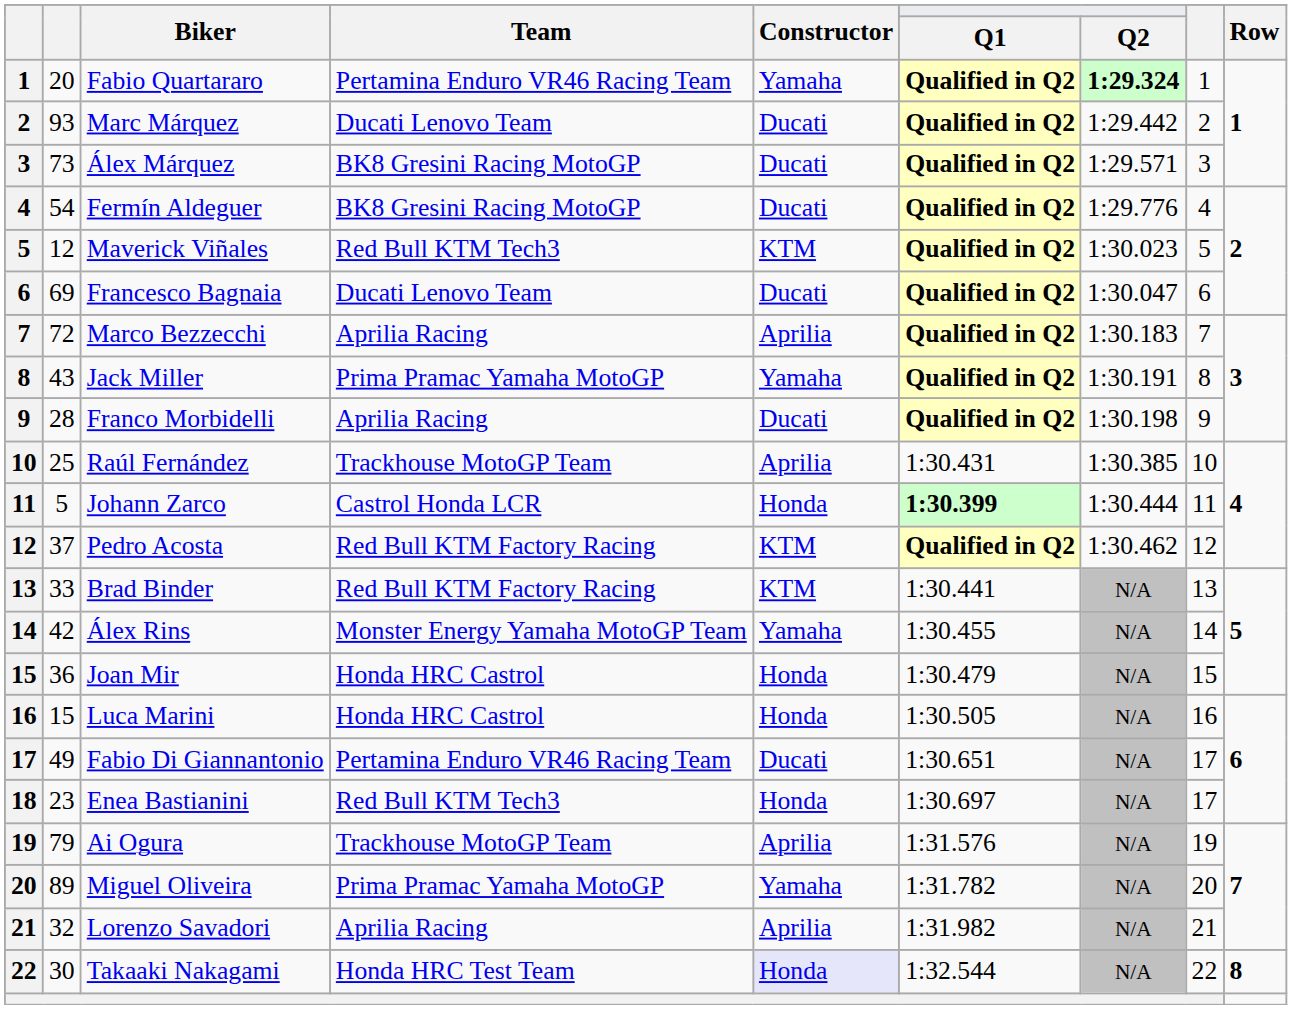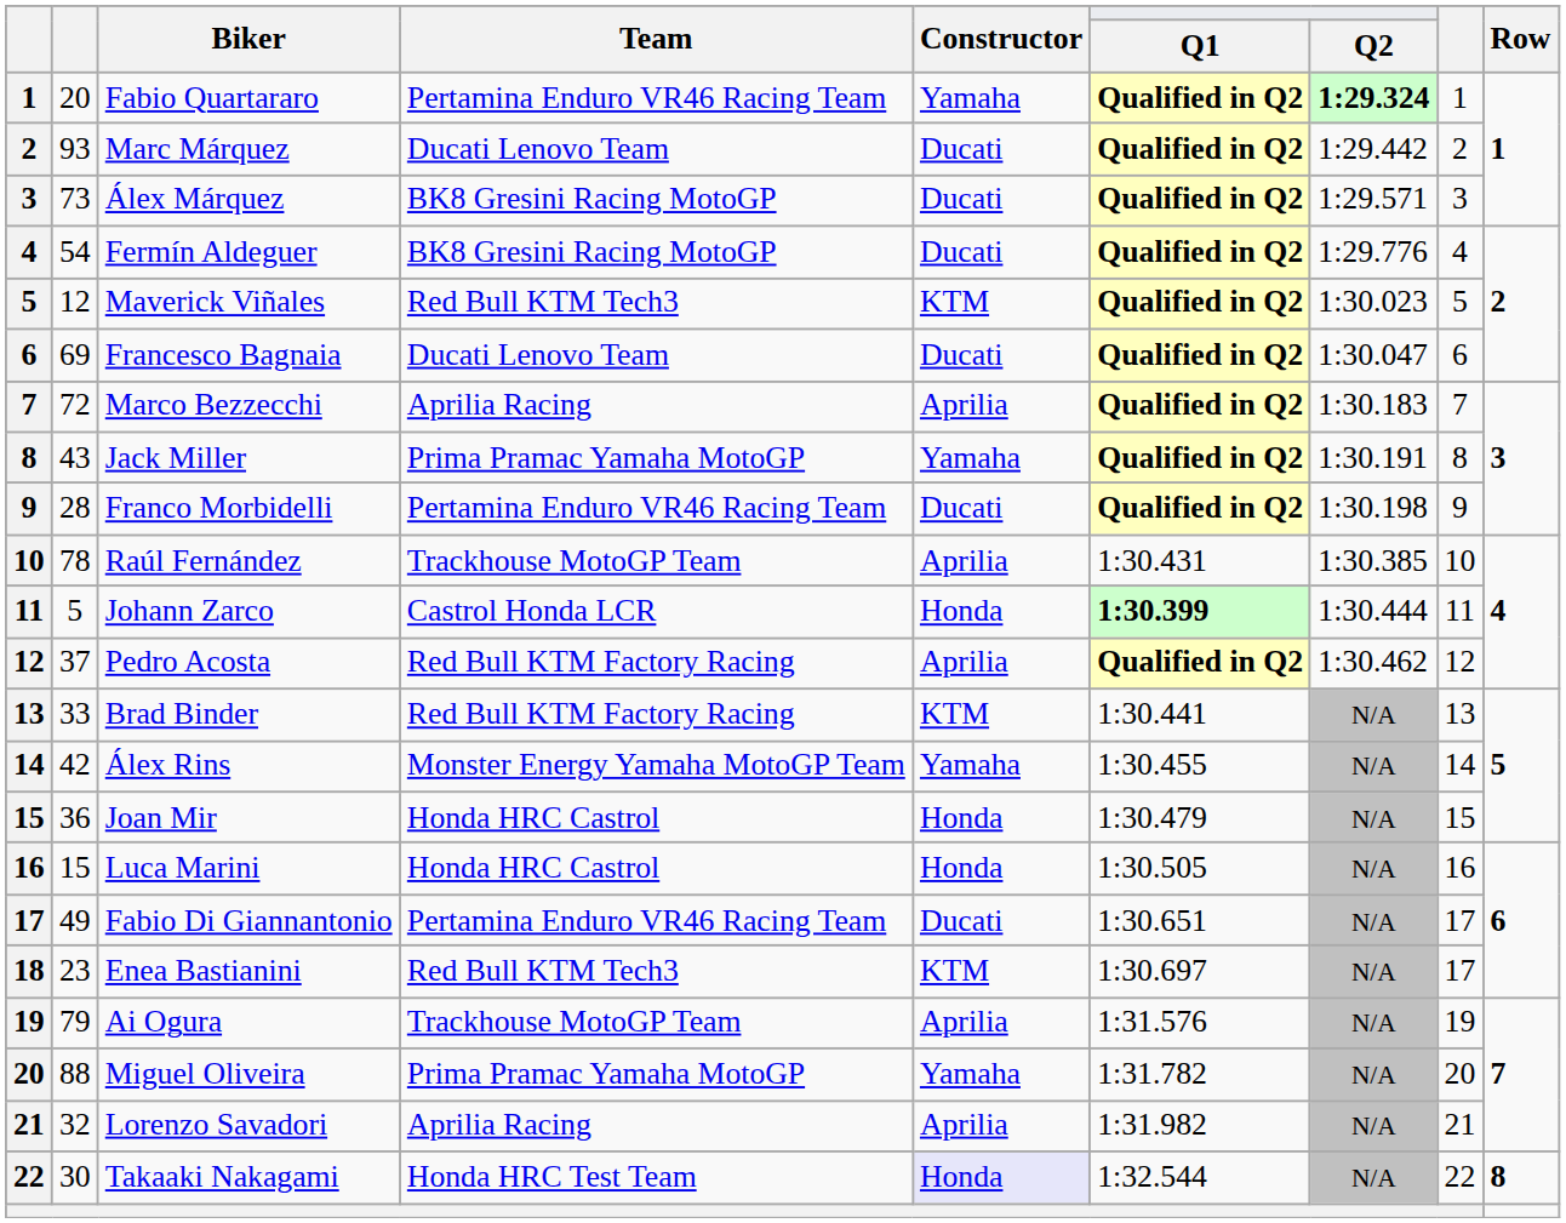Franco Morbidelli | Team: Aprilia Racing -> Pertamina Enduro VR46 Racing Team
Raúl Fernández | column 2: 25 -> 78
Pedro Acosta | Constructor: KTM -> Aprilia
Enea Bastianini | Constructor: Honda -> KTM
Miguel Oliveira | column 2: 89 -> 88
